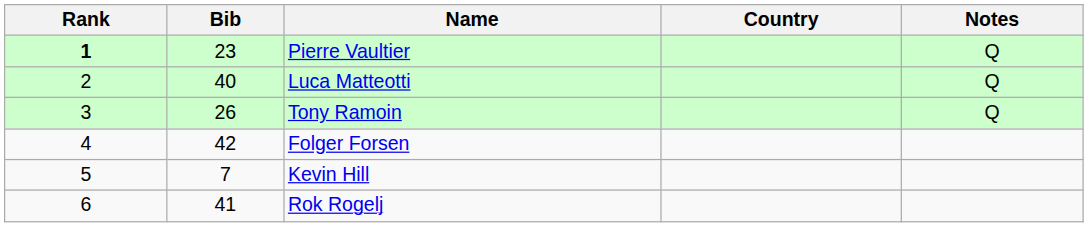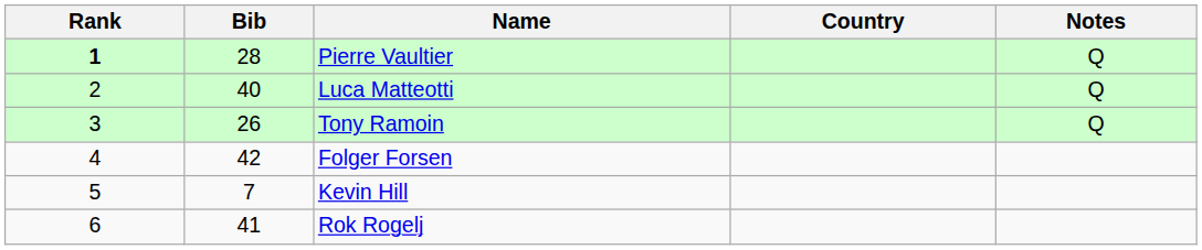Pierre Vaultier | Bib: 23 -> 28
